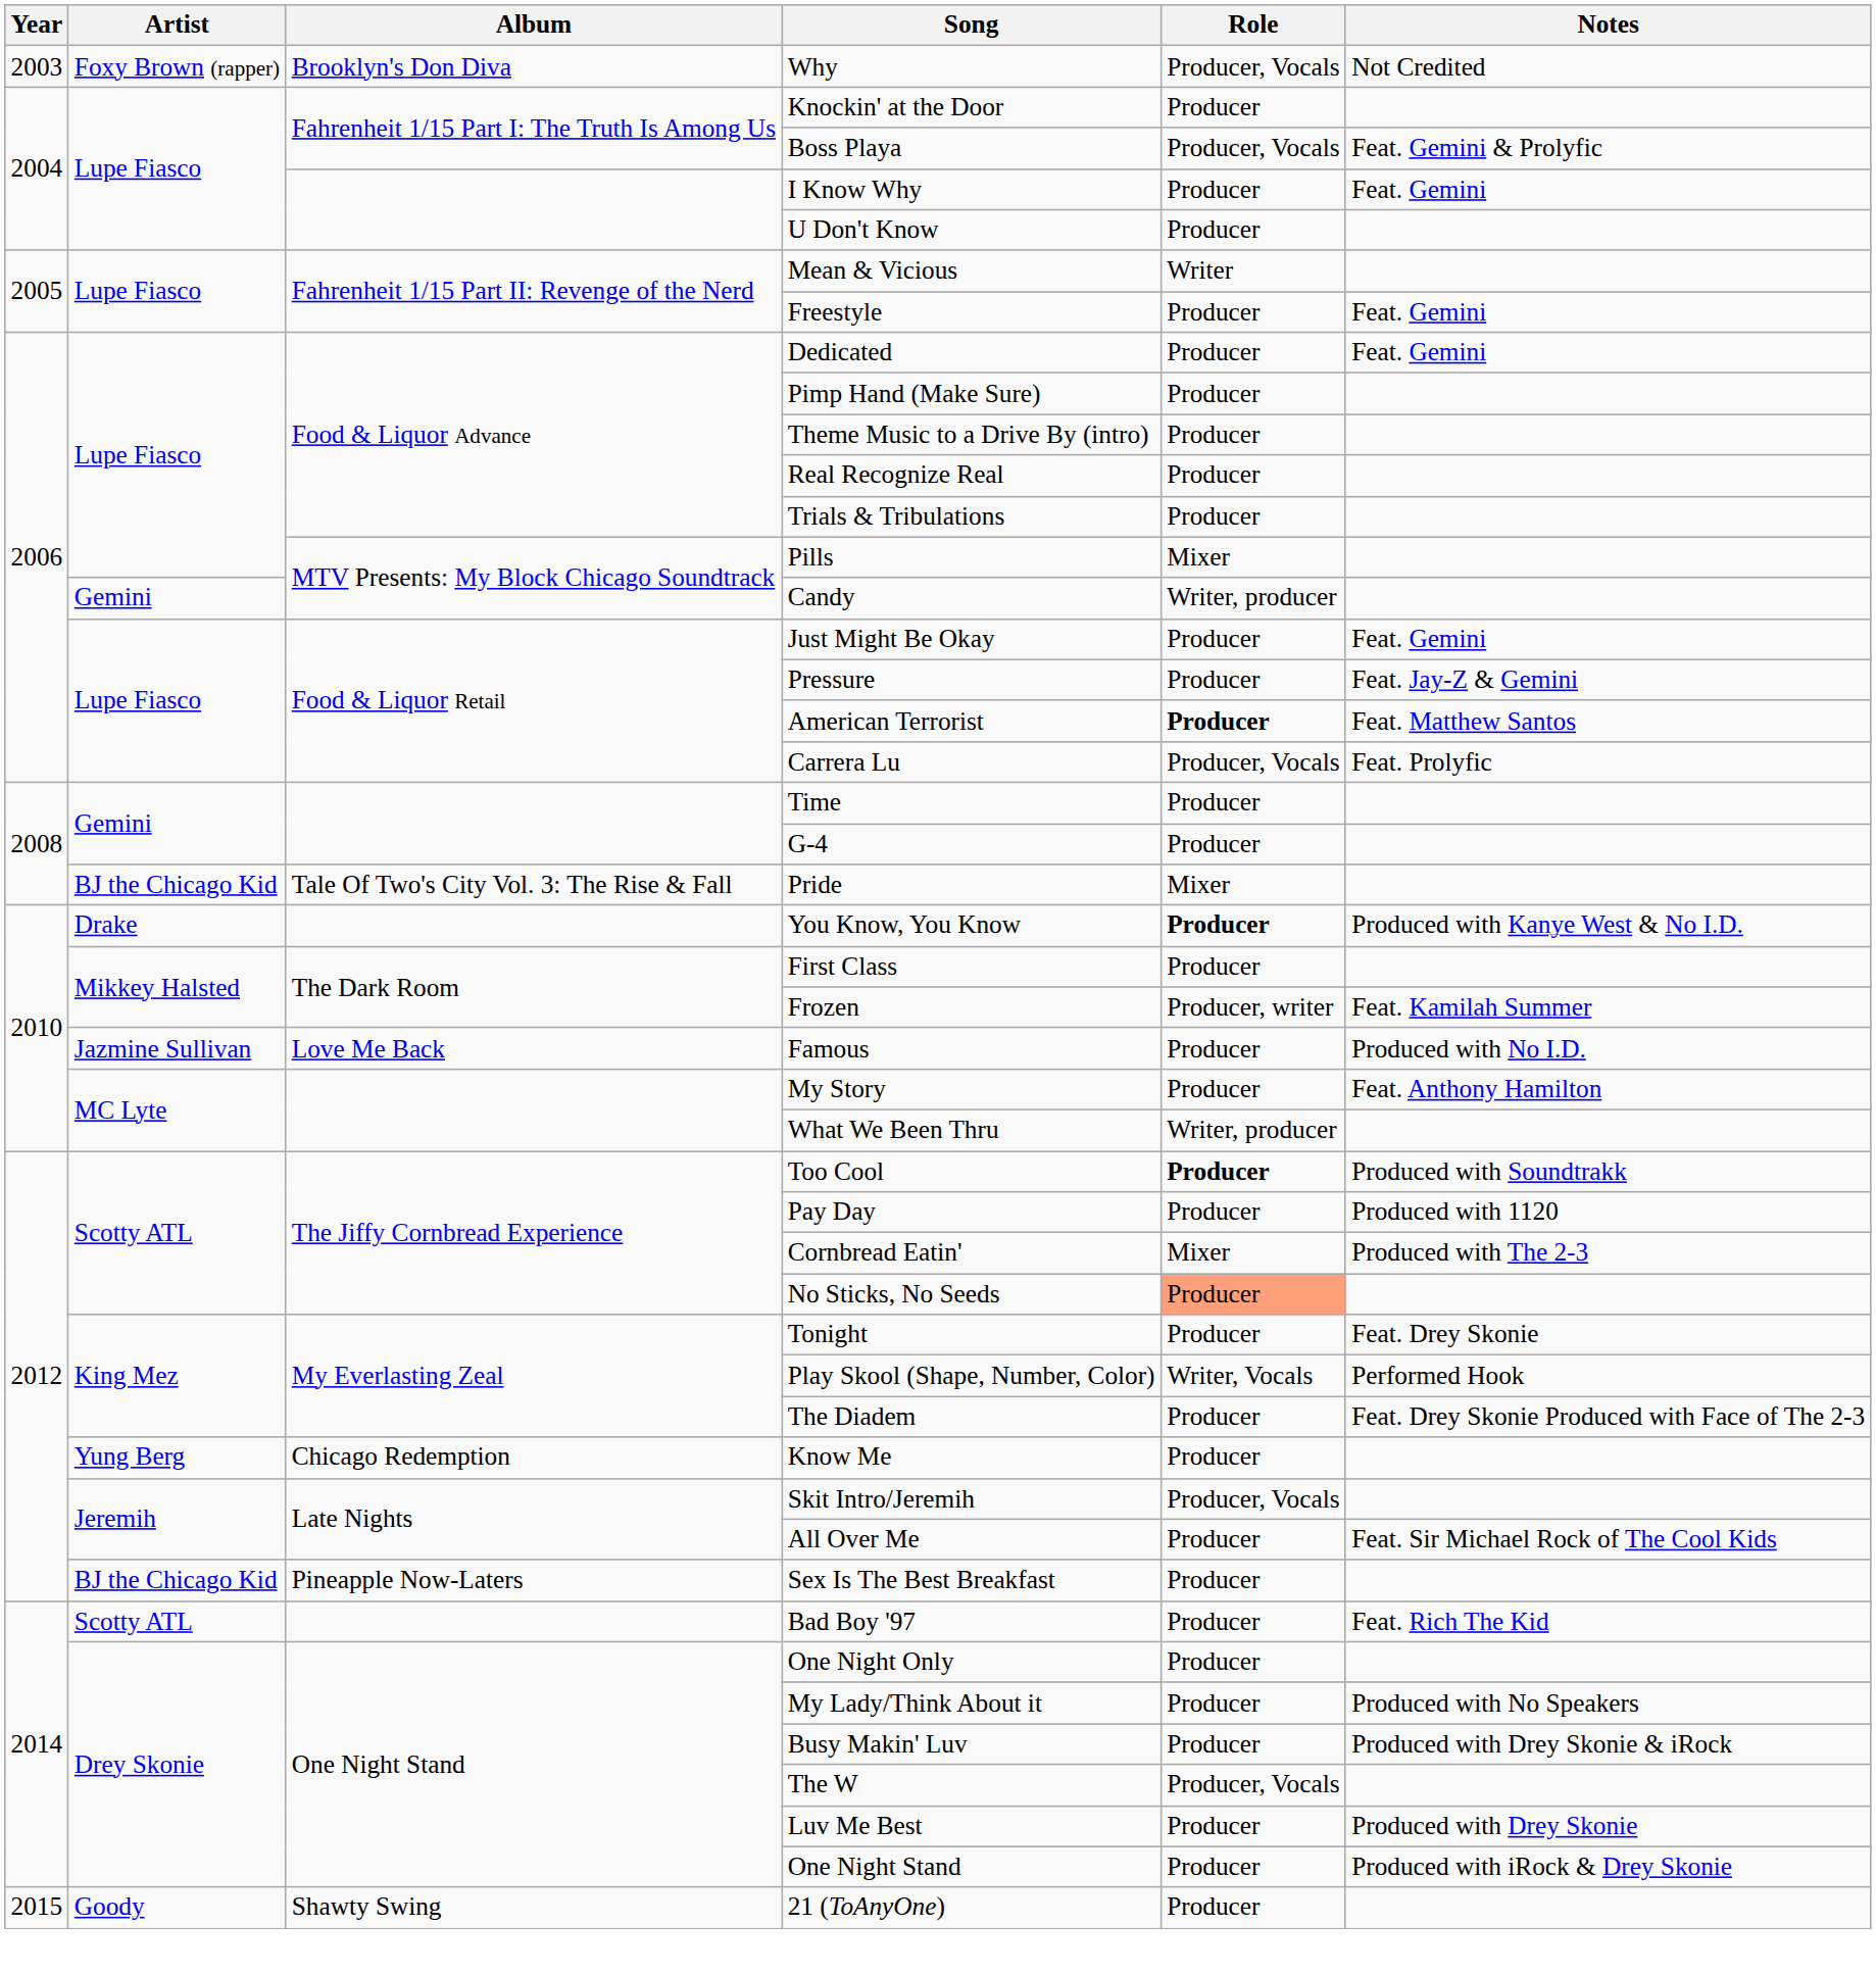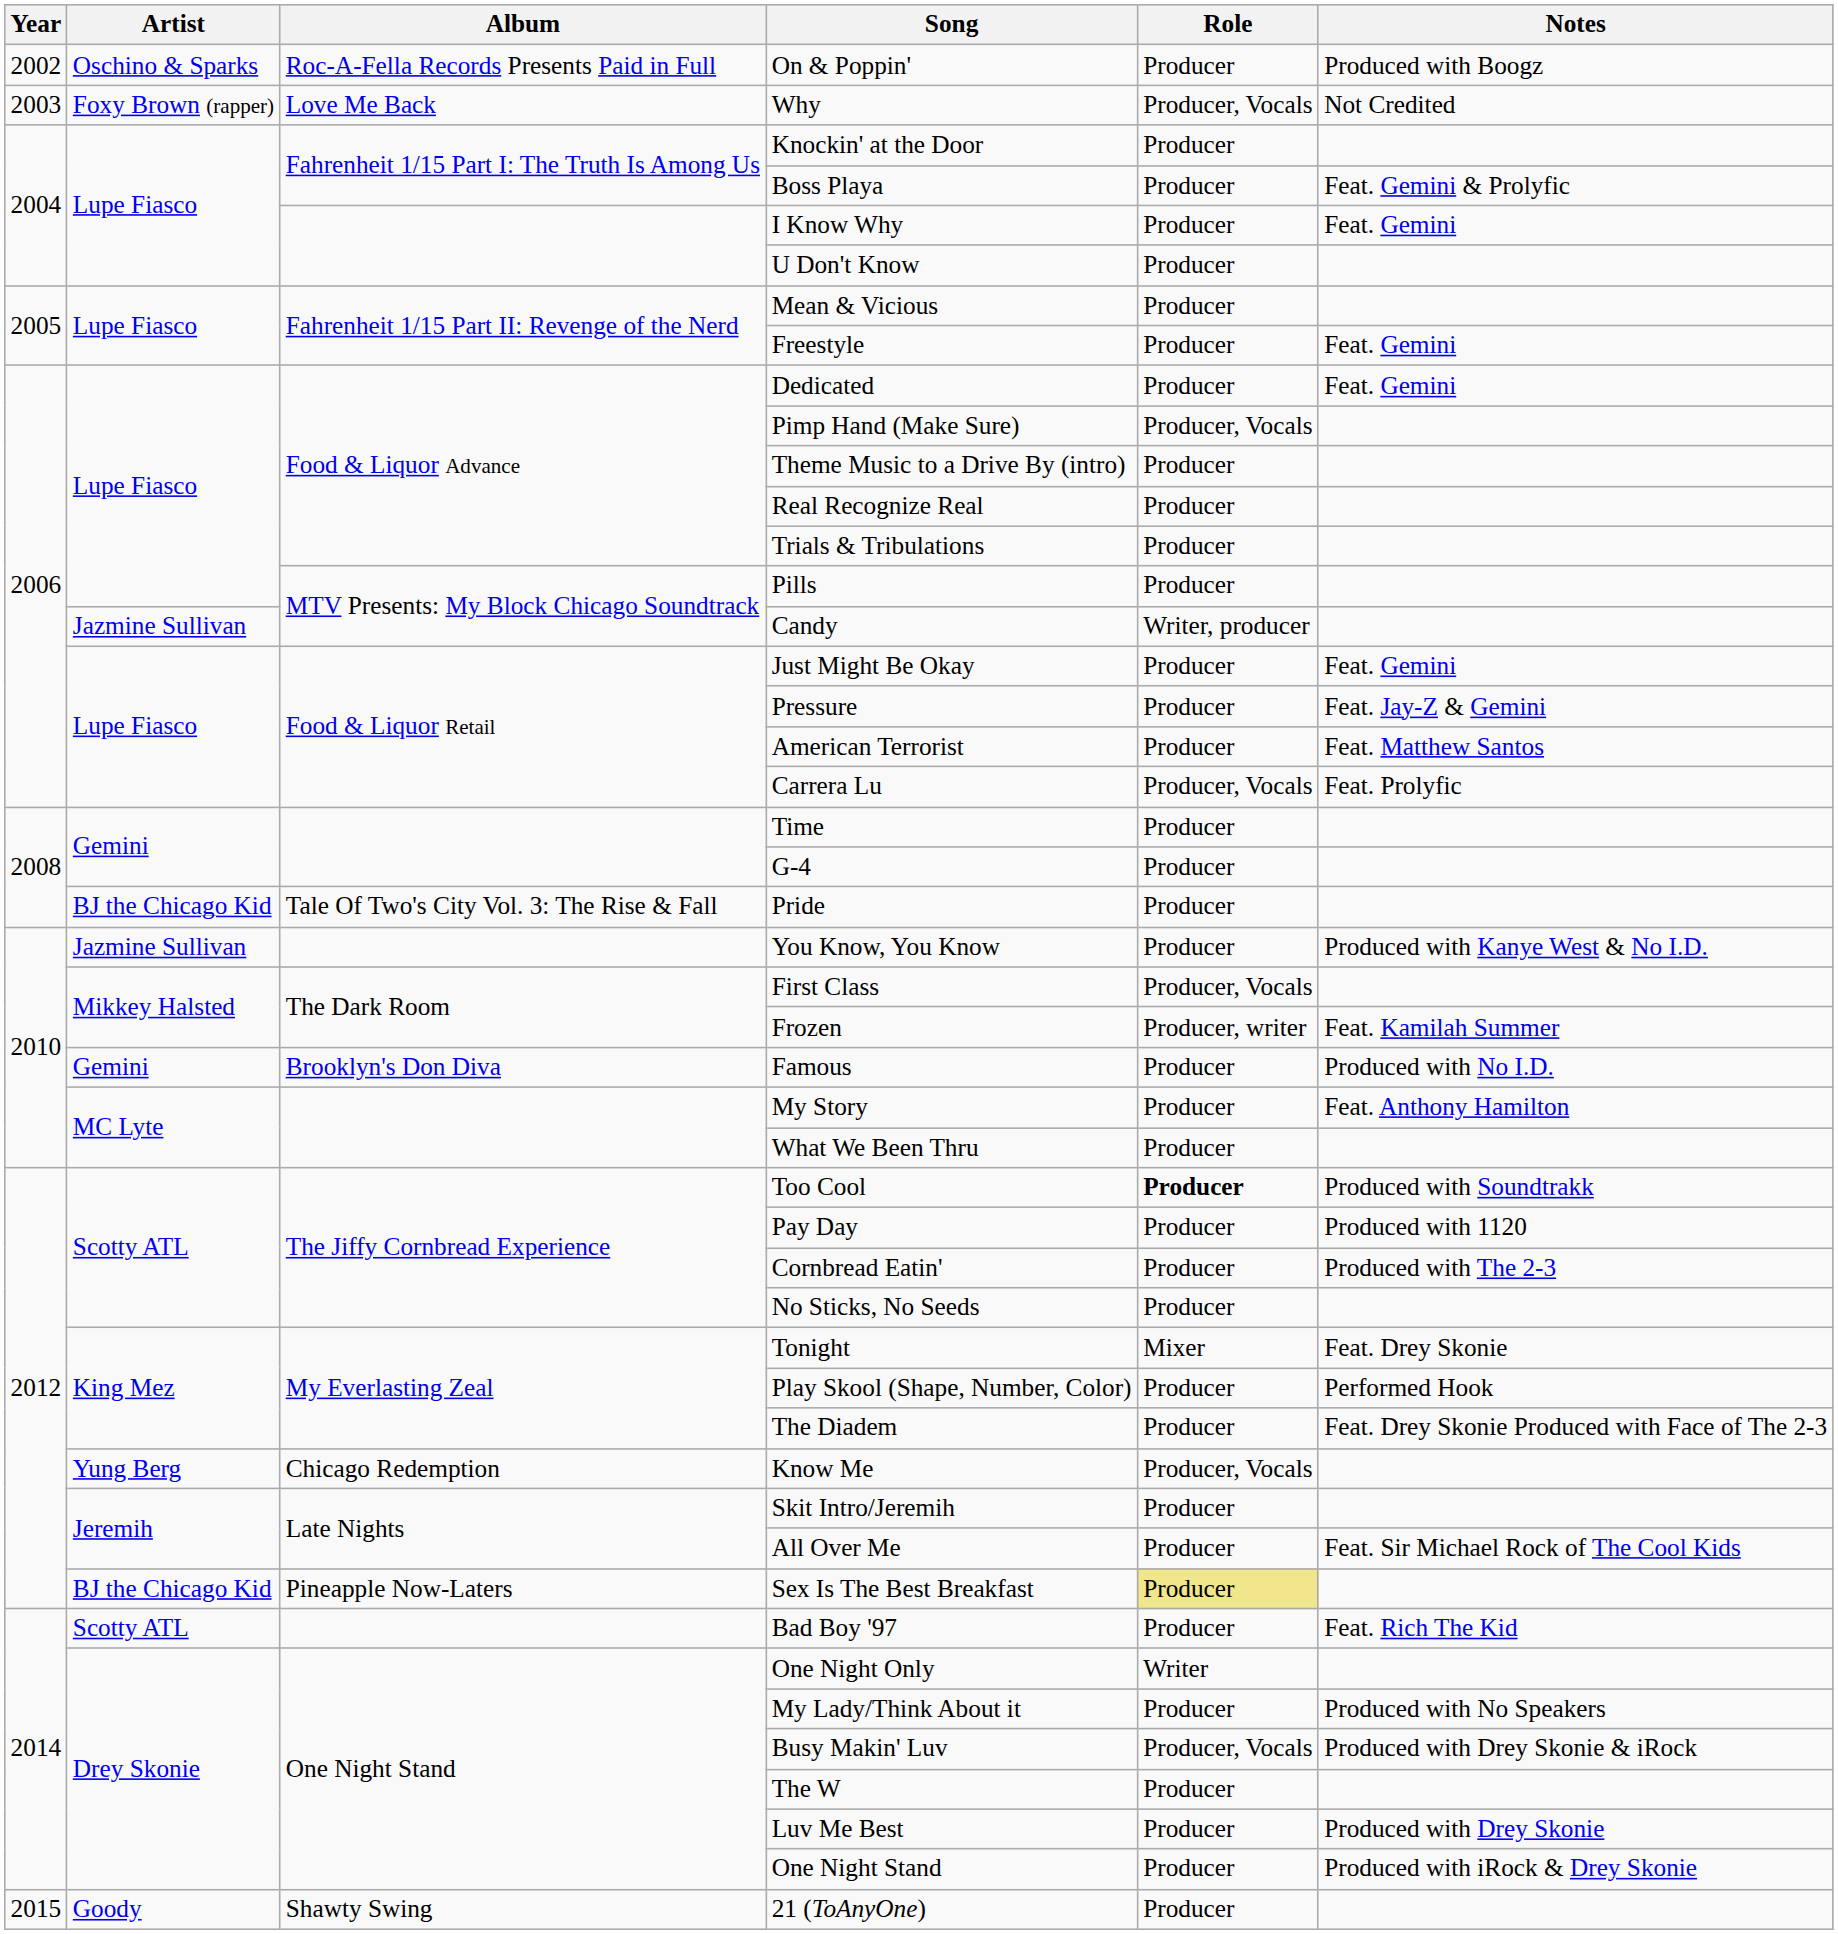+ row: 2002 | Oschino & Sparks | Roc-A-Fella Records Presents Paid in Full | On & Poppin' | Producer | Produced with Boogz
Why | Album: Brooklyn's Don Diva -> Love Me Back
Boss Playa | Role: Producer, Vocals -> Producer
Mean & Vicious | Role: Writer -> Producer
Pimp Hand (Make Sure) | Role: Producer -> Producer, Vocals
Pills | Role: Mixer -> Producer
Candy | Artist: Gemini -> Jazmine Sullivan
American Terrorist | Role: bold -> normal
Pride | Role: Mixer -> Producer
You Know, You Know | Artist: Drake -> Jazmine Sullivan
You Know, You Know | Role: bold -> normal
First Class | Role: Producer -> Producer, Vocals
Famous | Artist: Jazmine Sullivan -> Gemini
Famous | Album: Love Me Back -> Brooklyn's Don Diva
What We Been Thru | Role: Writer, producer -> Producer
Cornbread Eatin' | Role: Mixer -> Producer
No Sticks, No Seeds | Role: lightsalmon background -> no background
Tonight | Role: Producer -> Mixer
Play Skool (Shape, Number, Color) | Role: Writer, Vocals -> Producer
Know Me | Role: Producer -> Producer, Vocals
Skit Intro/Jeremih | Role: Producer, Vocals -> Producer
Sex Is The Best Breakfast | Role: no background -> khaki background
One Night Only | Role: Producer -> Writer
Busy Makin' Luv | Role: Producer -> Producer, Vocals
The W | Role: Producer, Vocals -> Producer
